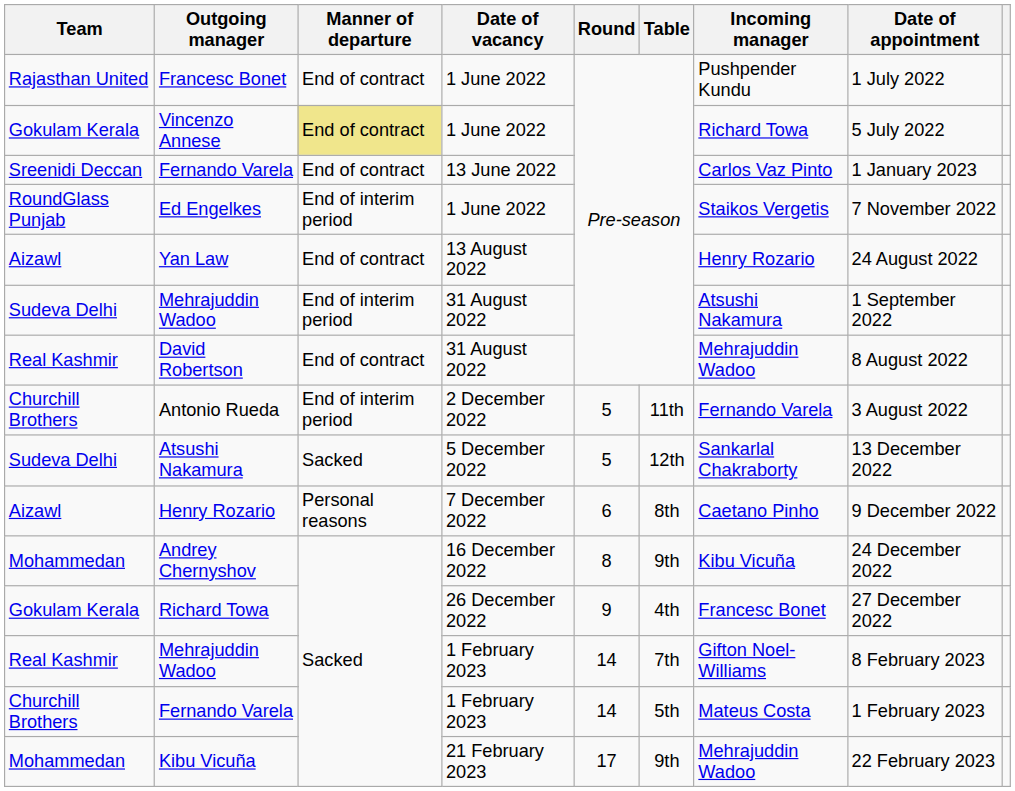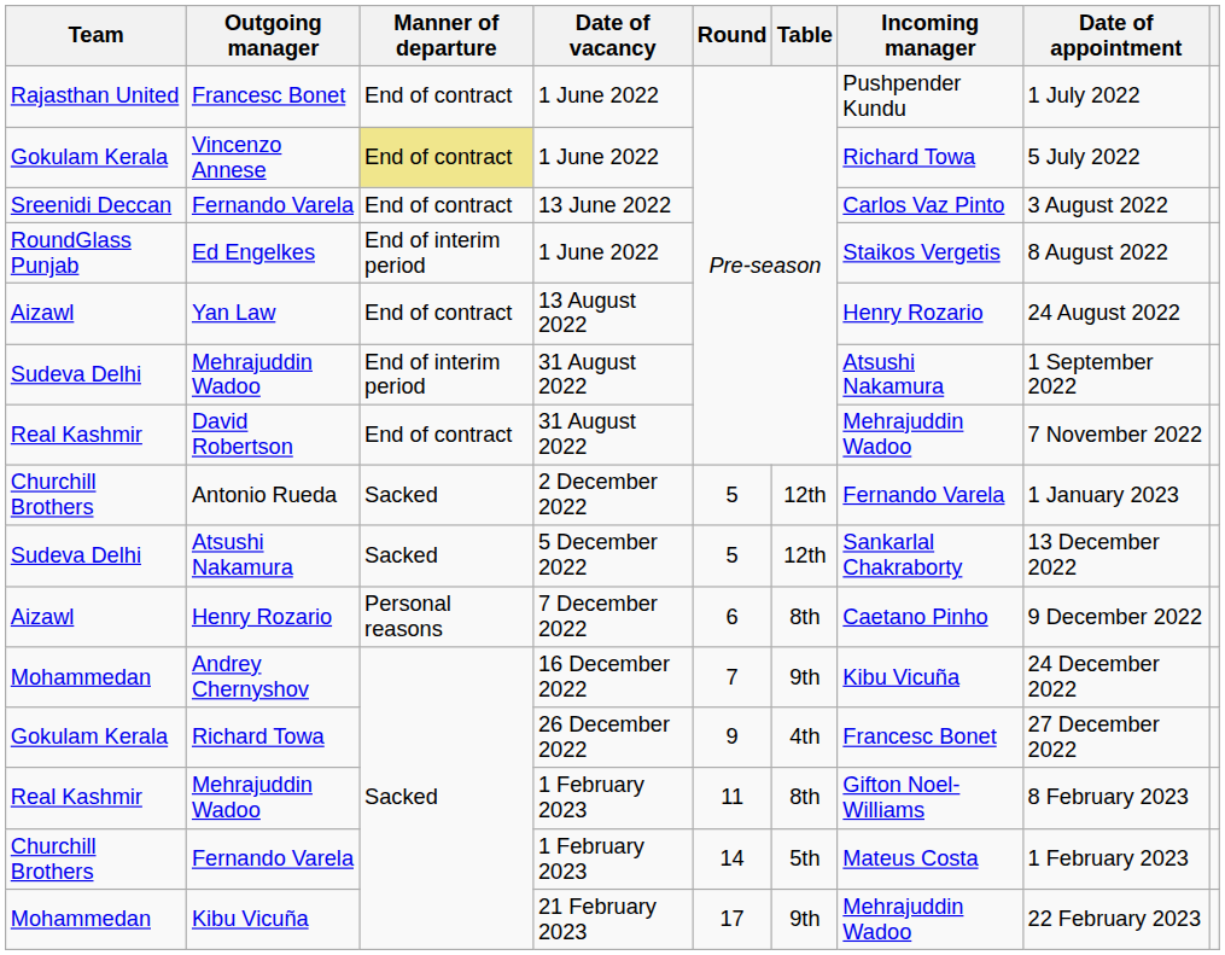Fernando Varela / 13 June 2022 | Date of appointment: 1 January 2023 -> 3 August 2022
Ed Engelkes | Date of appointment: 7 November 2022 -> 8 August 2022
David Robertson | Date of appointment: 8 August 2022 -> 7 November 2022
Antonio Rueda | Manner of departure: End of interim period -> Sacked
Antonio Rueda | Table: 11th -> 12th
Antonio Rueda | Date of appointment: 3 August 2022 -> 1 January 2023
Andrey Chernyshov | Round: 8 -> 7
Mehrajuddin Wadoo / 1 February 2023 | Round: 14 -> 11
Mehrajuddin Wadoo / 1 February 2023 | Table: 7th -> 8th
